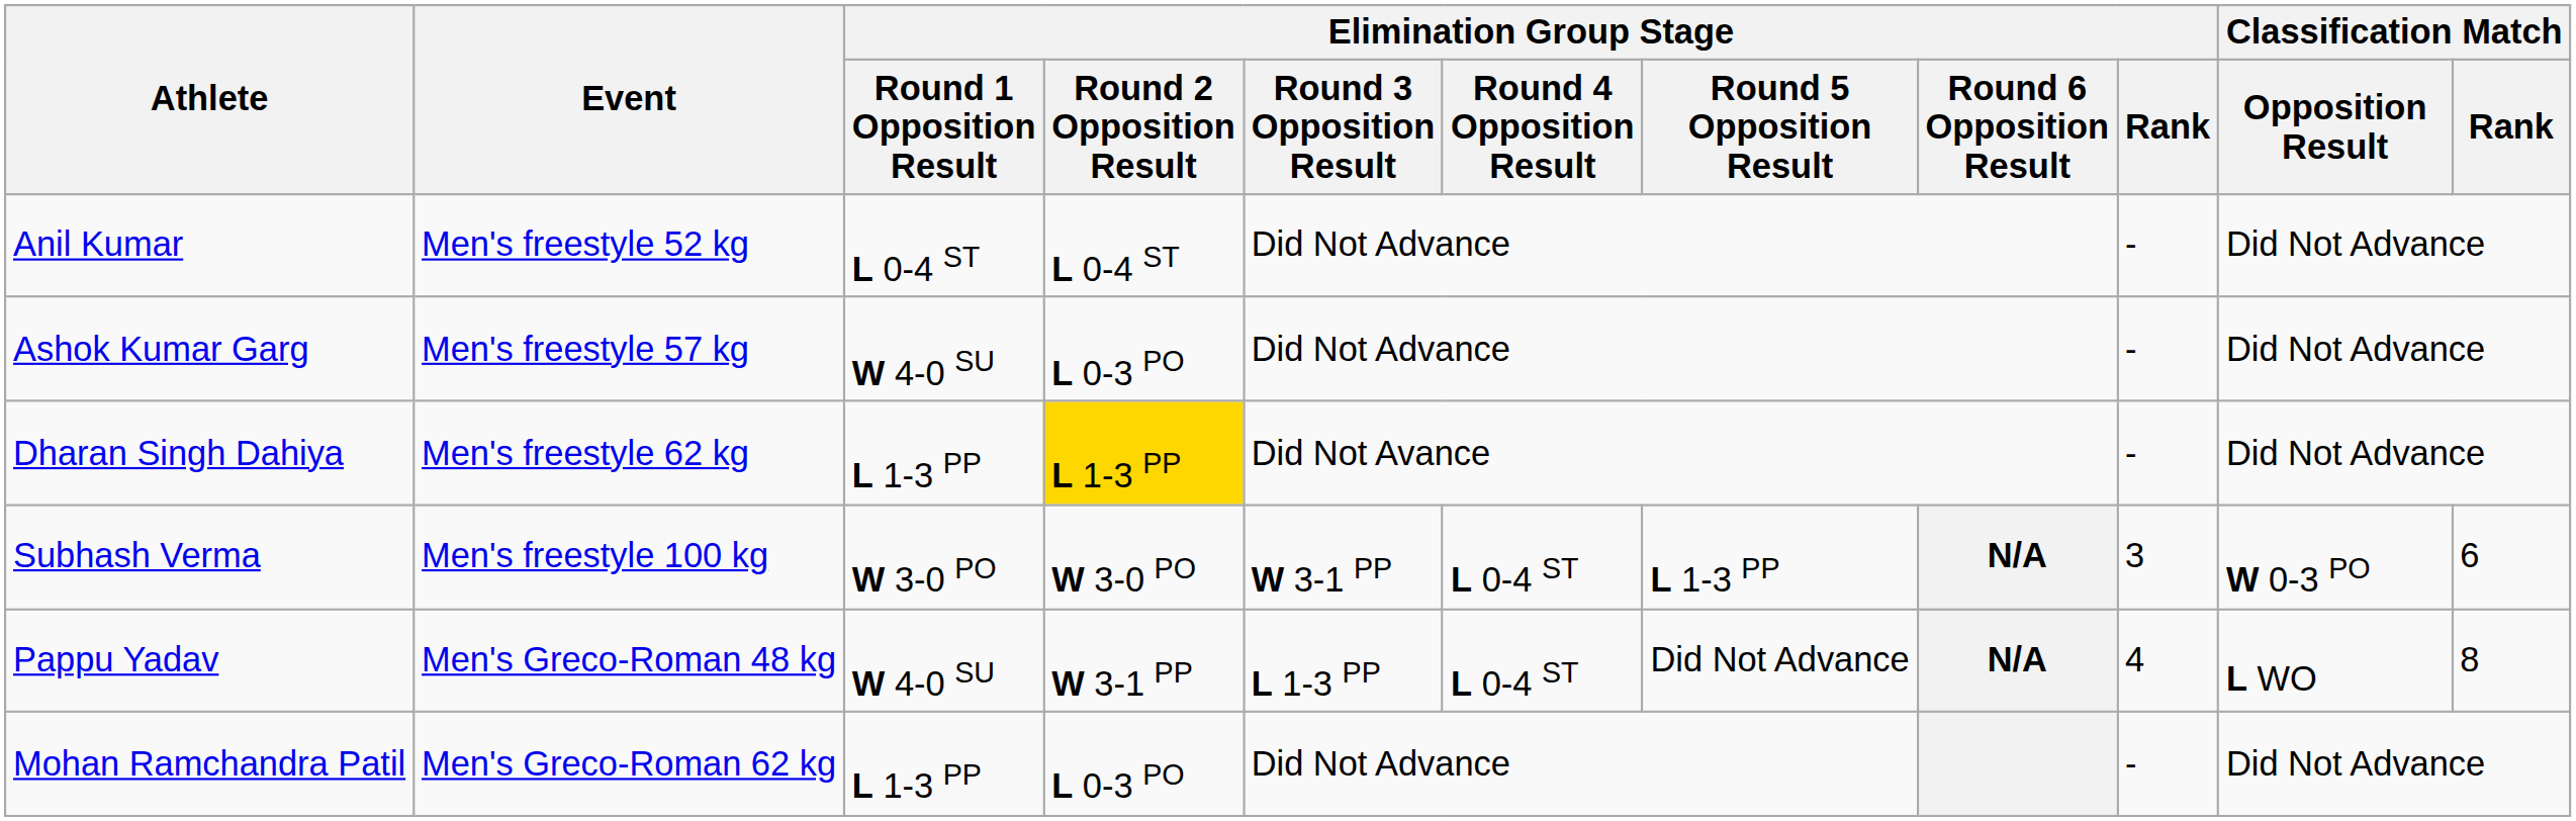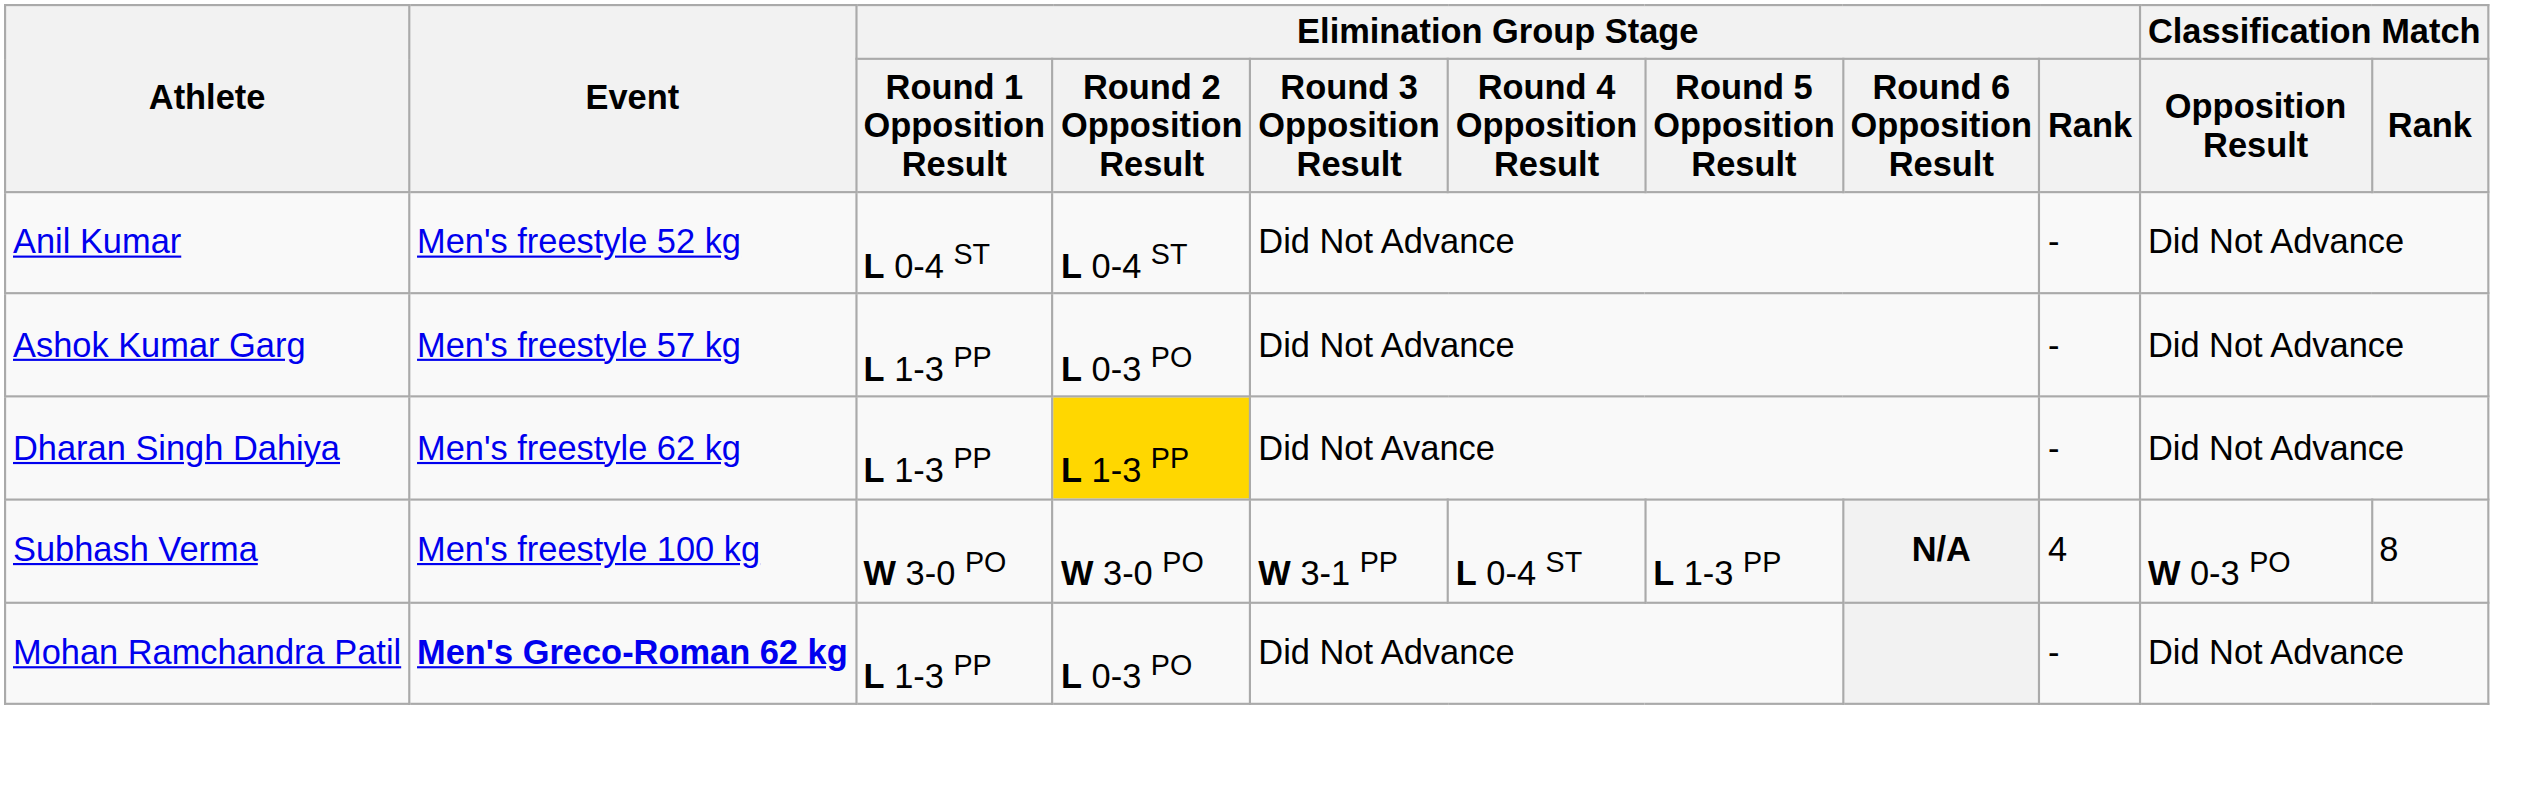Ashok Kumar Garg | Elimination Group Stage / Round 1 Opposition Result: W 4-0 SU -> L 1-3 PP
Subhash Verma | Elimination Group Stage / Rank: 3 -> 4
Subhash Verma | Classification Match / Rank: 6 -> 8
- row: Pappu Yadav | Men's Greco-Roman 48 kg | W 4-0 SU | W 3-1 PP | L 1-3 PP | L 0-4 ST | Did Not Advance | N/A | 4 | L WO | 8
Mohan Ramchandra Patil | Event: normal -> bold
